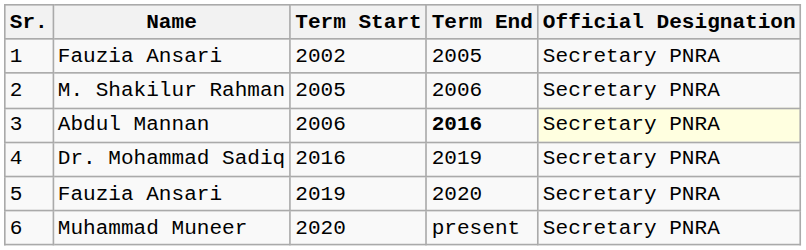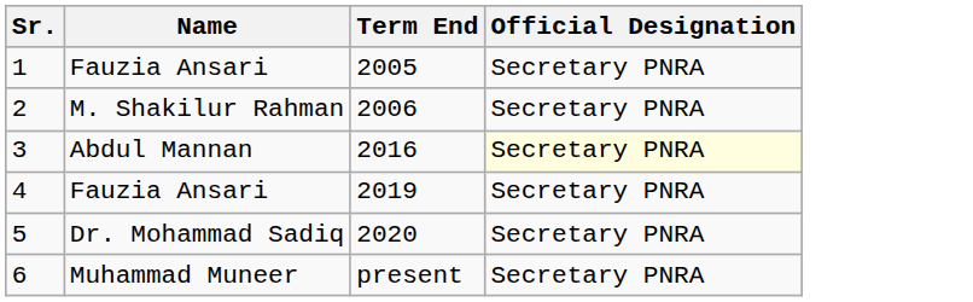- column: Term Start | 2002 | 2005 | 2006 | 2016 | 2019 | 2020
3 | Term End: bold -> normal
4 | Name: Dr. Mohammad Sadiq -> Fauzia Ansari
5 | Name: Fauzia Ansari -> Dr. Mohammad Sadiq
